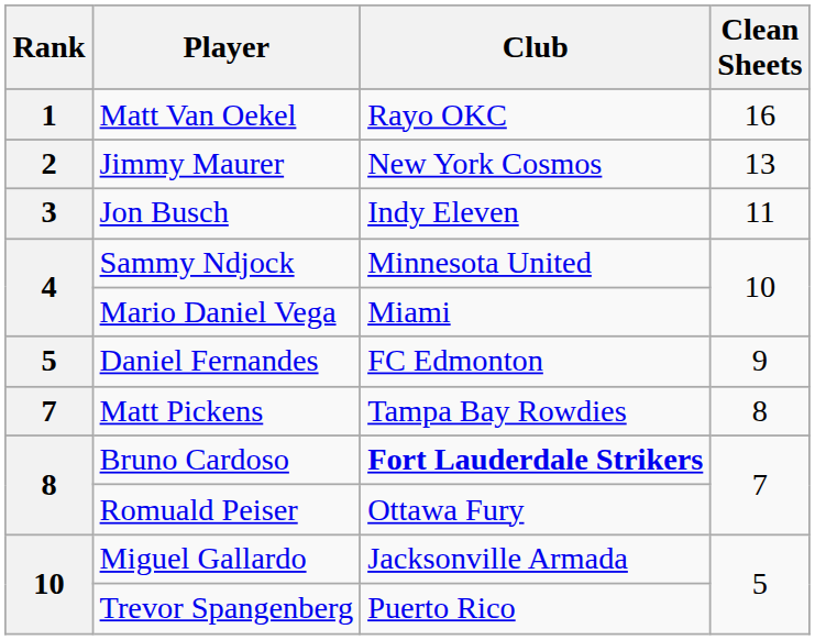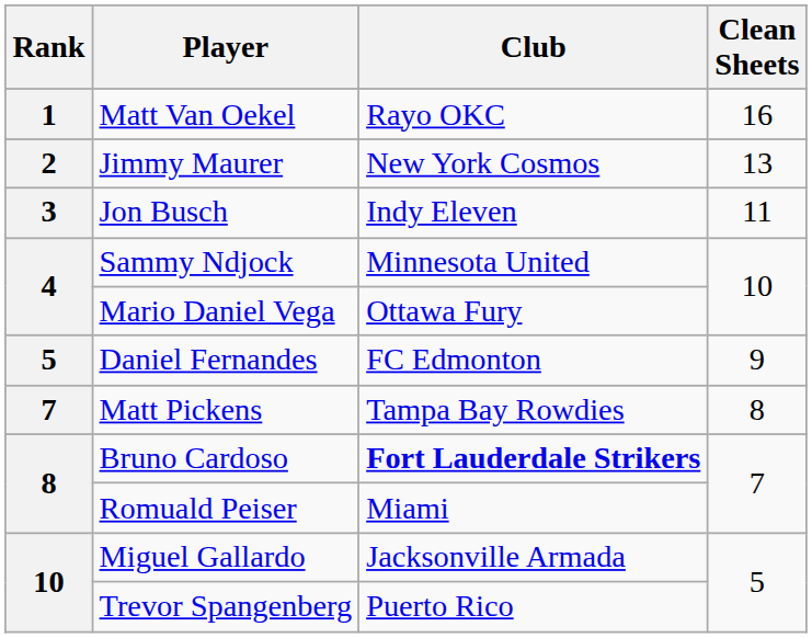Mario Daniel Vega | Club: Miami -> Ottawa Fury
Romuald Peiser | Club: Ottawa Fury -> Miami
